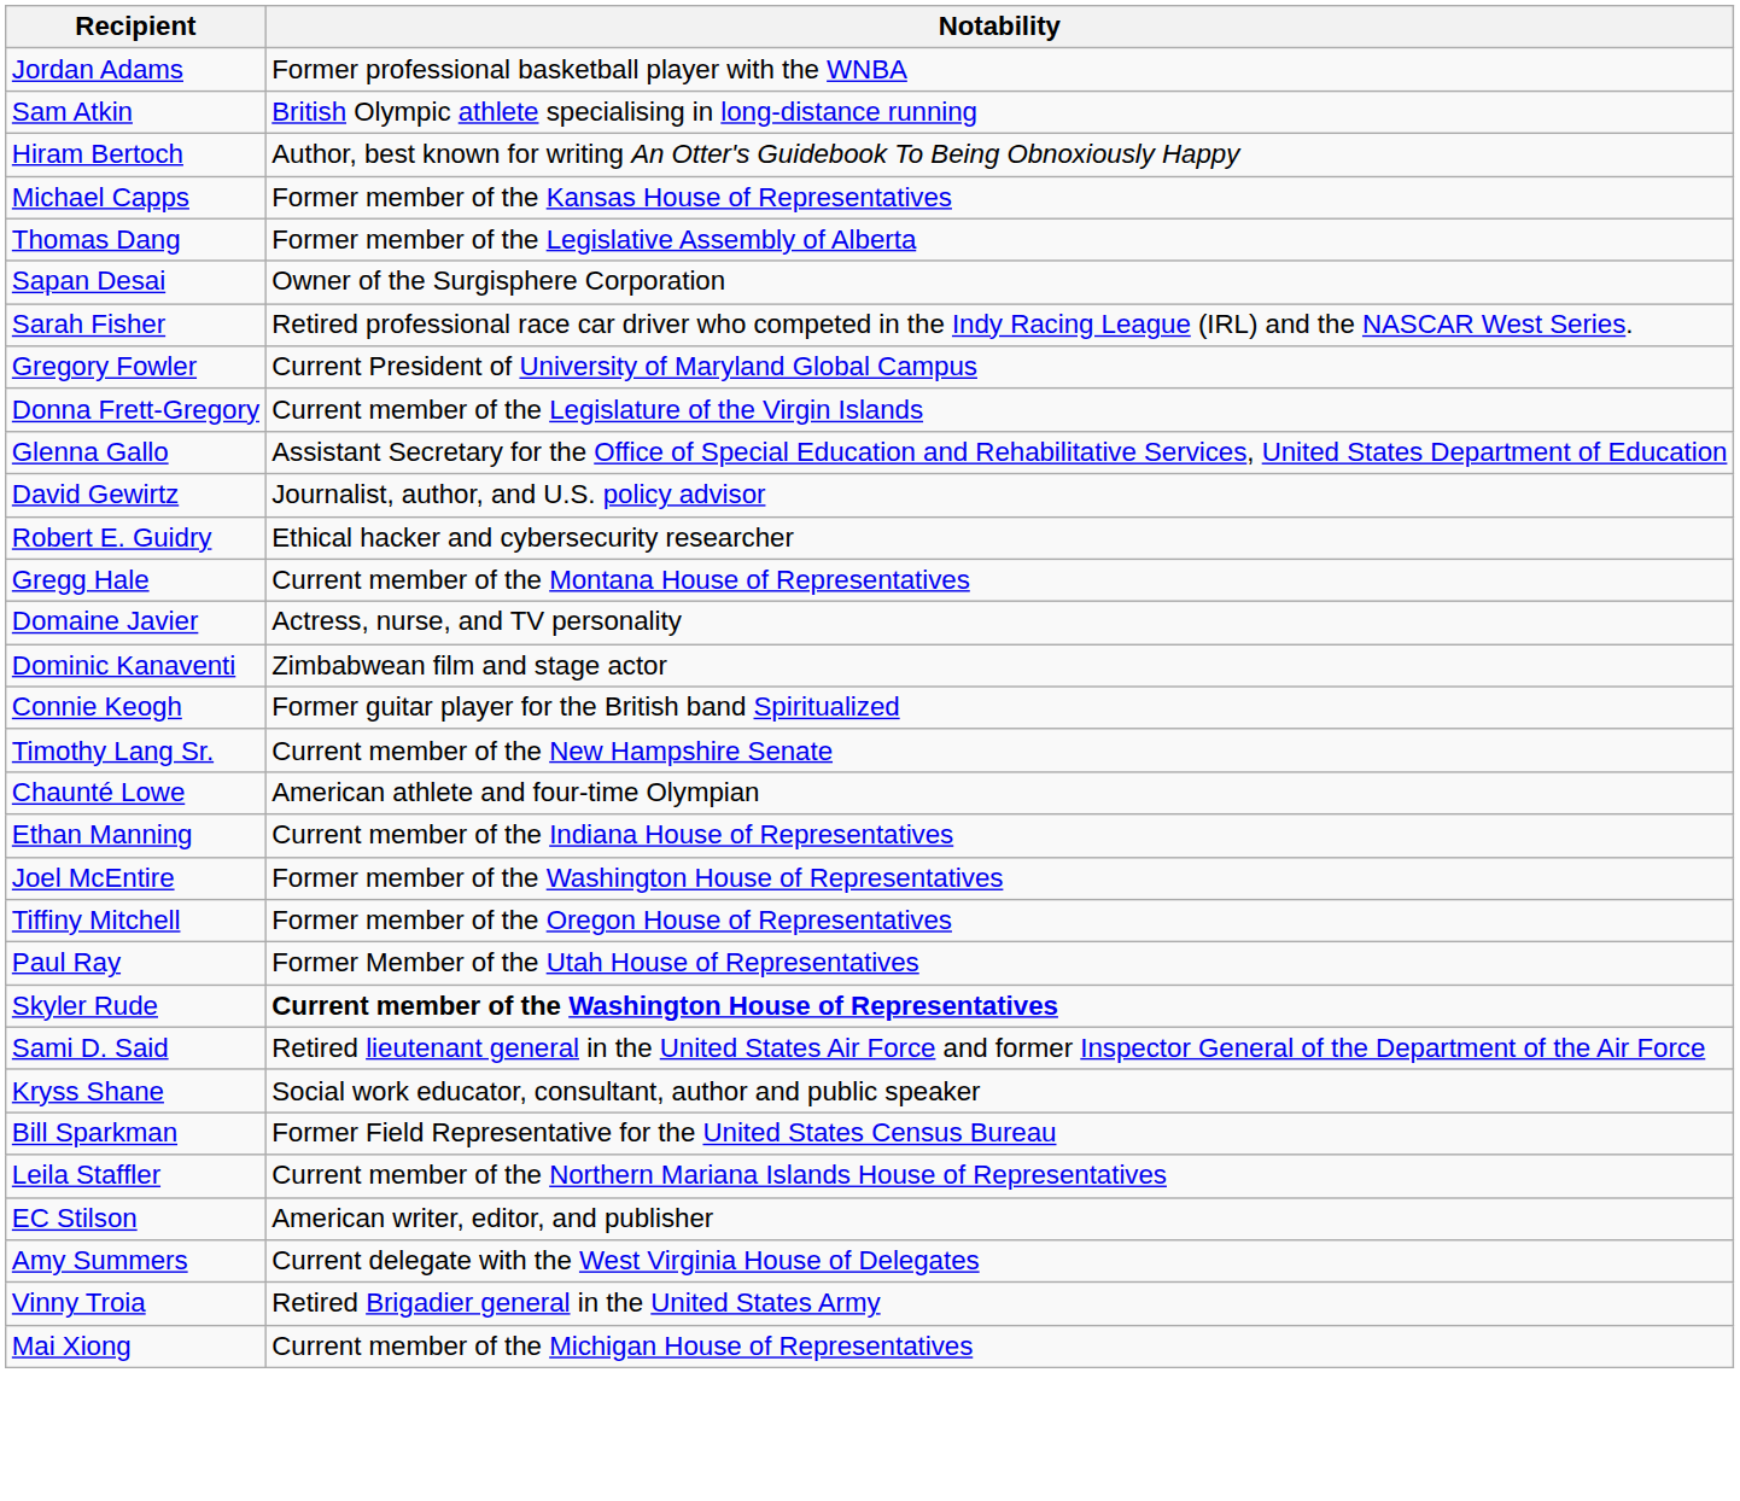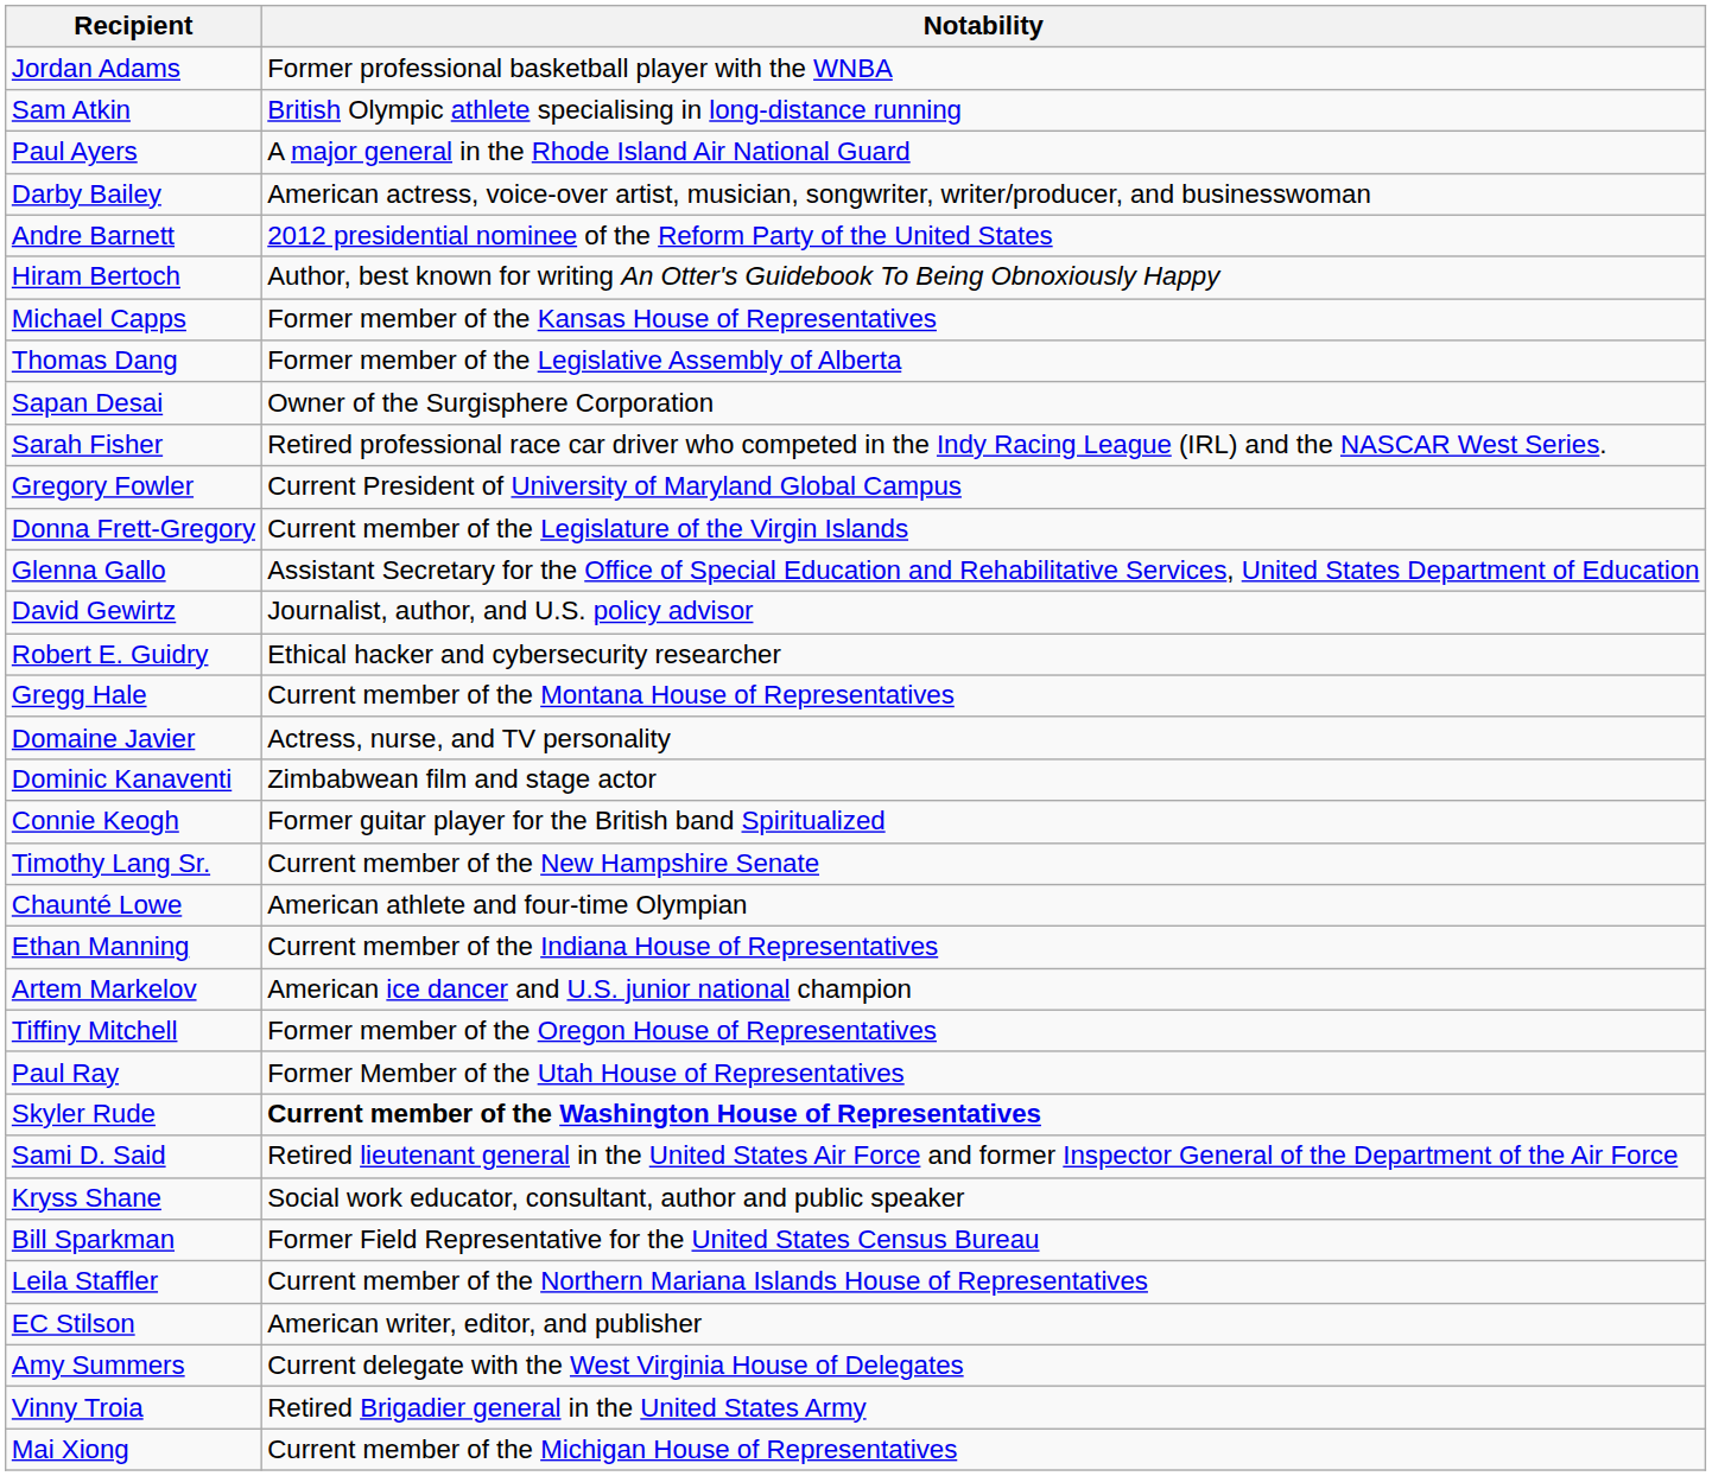+ row: Paul Ayers | A major general in the Rhode Island Air National Guard
+ row: Darby Bailey | American actress, voice-over artist, musician, songwriter, writer/producer, and businesswoman
+ row: Andre Barnett | 2012 presidential nominee of the Reform Party of the United States
+ row: Artem Markelov | American ice dancer and U.S. junior national champion
- row: Joel McEntire | Former member of the Washington House of Representatives
